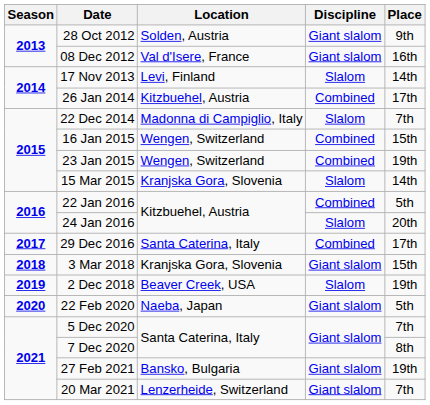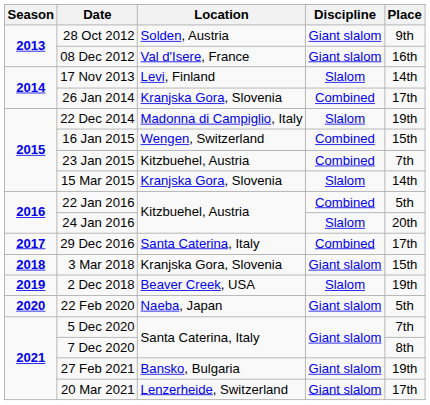26 Jan 2014 | Location: Kitzbuehel, Austria -> Kranjska Gora, Slovenia
22 Dec 2014 | Place: 7th -> 19th
23 Jan 2015 | Location: Wengen, Switzerland -> Kitzbuehel, Austria
23 Jan 2015 | Place: 19th -> 7th
20 Mar 2021 | Place: 7th -> 17th
